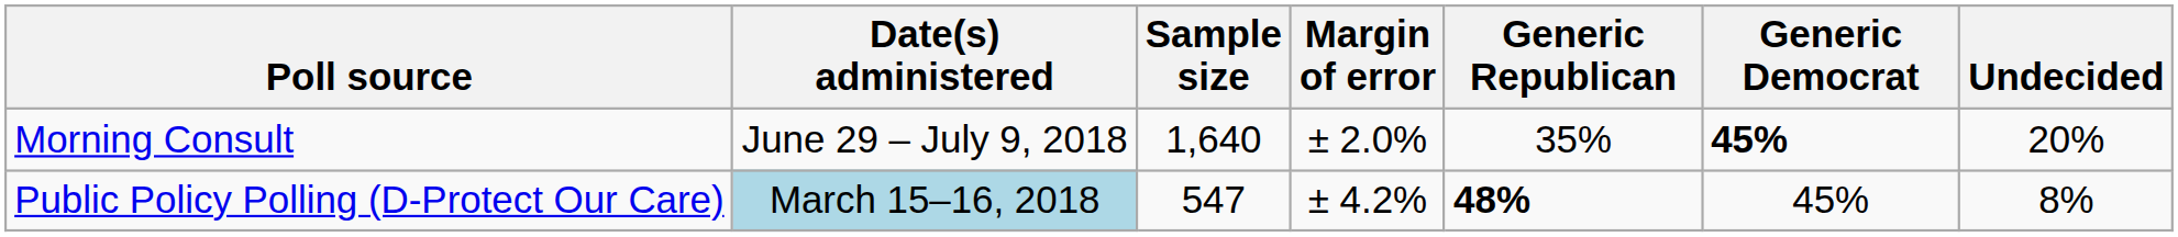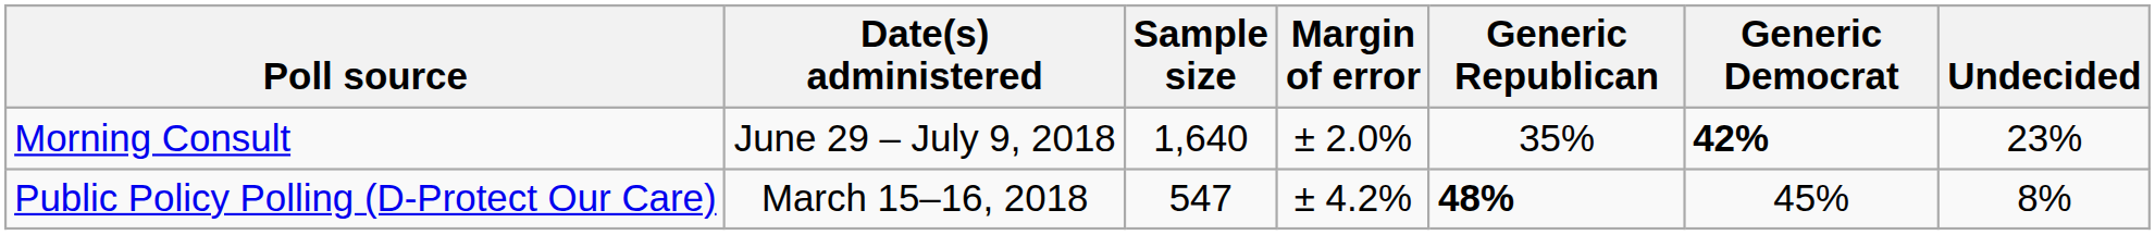Morning Consult | Generic Democrat: 45% -> 42%
Morning Consult | Undecided: 20% -> 23%
Public Policy Polling (D-Protect Our Care) | Date(s) administered: lightblue background -> no background
